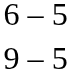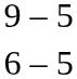rows swapped: 6 – 5 <-> 9 – 5
